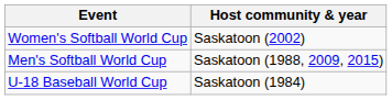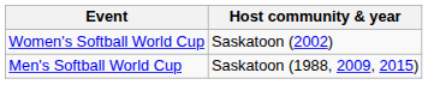- row: U-18 Baseball World Cup | Saskatoon (1984)
